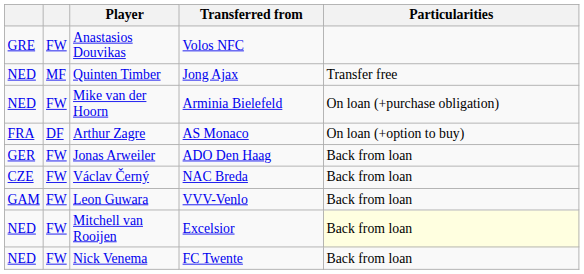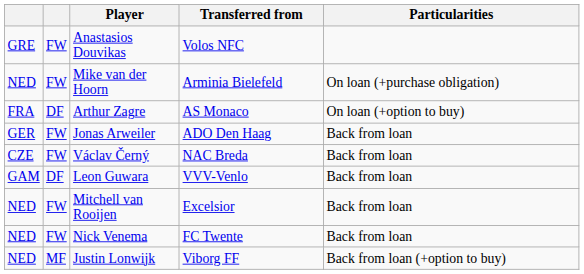- row: NED | MF | Quinten Timber | Jong Ajax | Transfer free
Leon Guwara | column 2: FW -> DF
Mitchell van Rooijen | Particularities: lightyellow background -> no background
+ row: NED | MF | Justin Lonwijk | Viborg FF | Back from loan (+option to buy)
